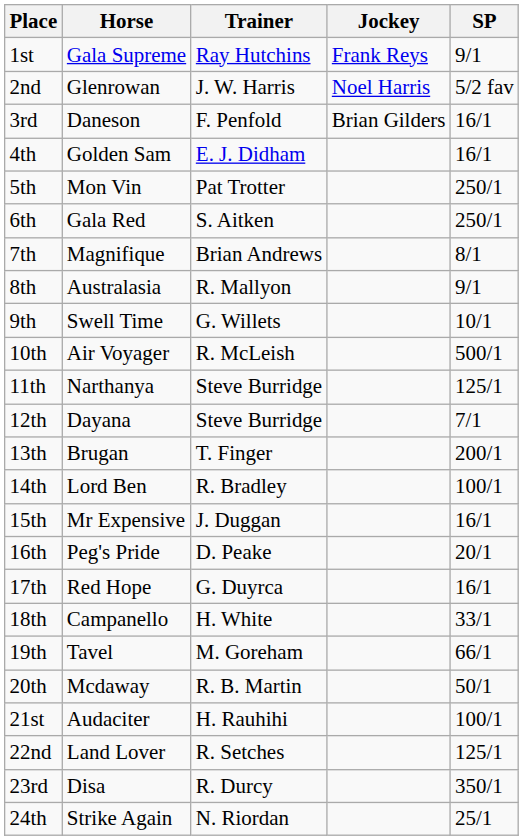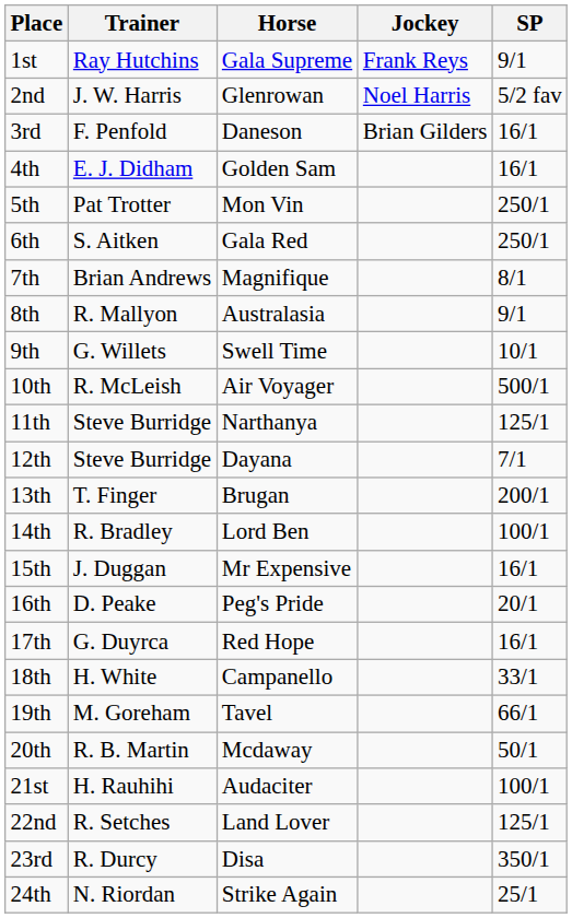columns swapped: Horse <-> Trainer
